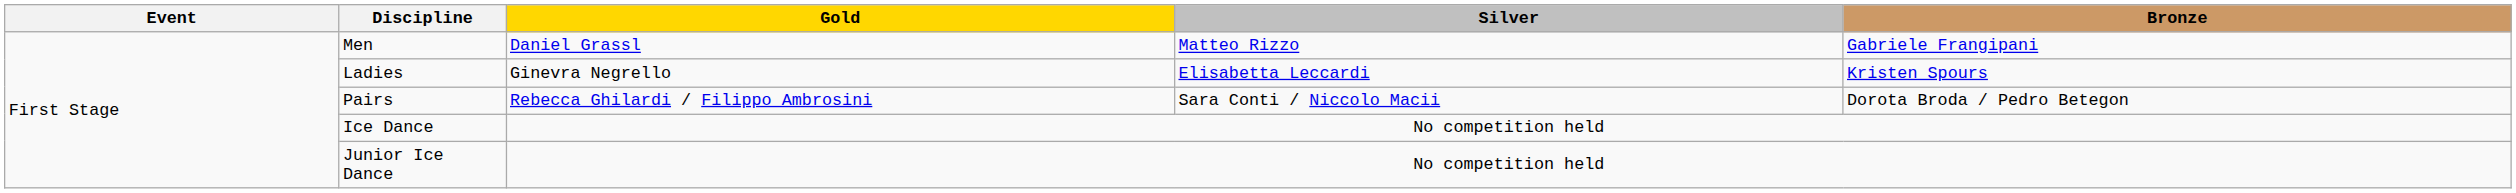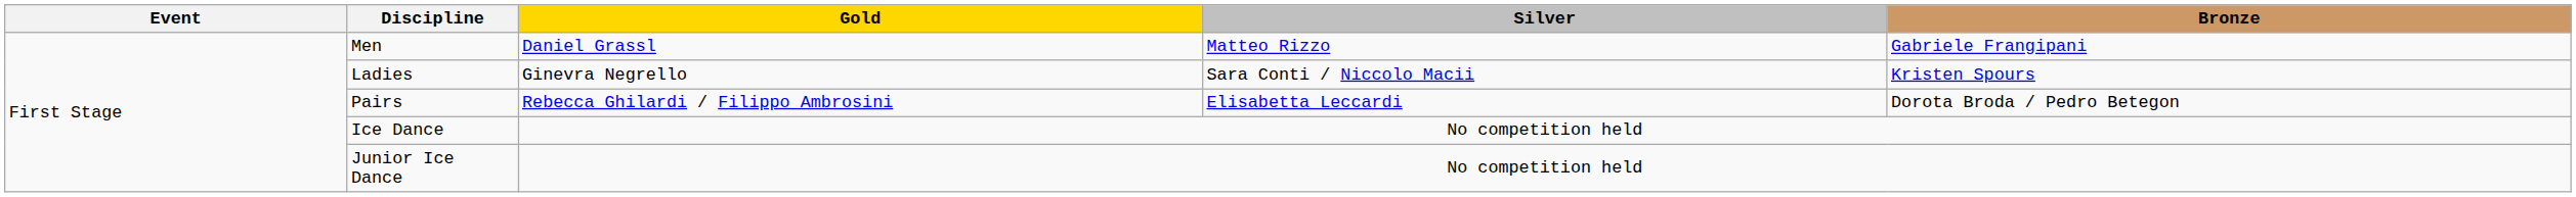Ladies | Silver: Elisabetta Leccardi -> Sara Conti / Niccolo Macii
Pairs | Silver: Sara Conti / Niccolo Macii -> Elisabetta Leccardi
